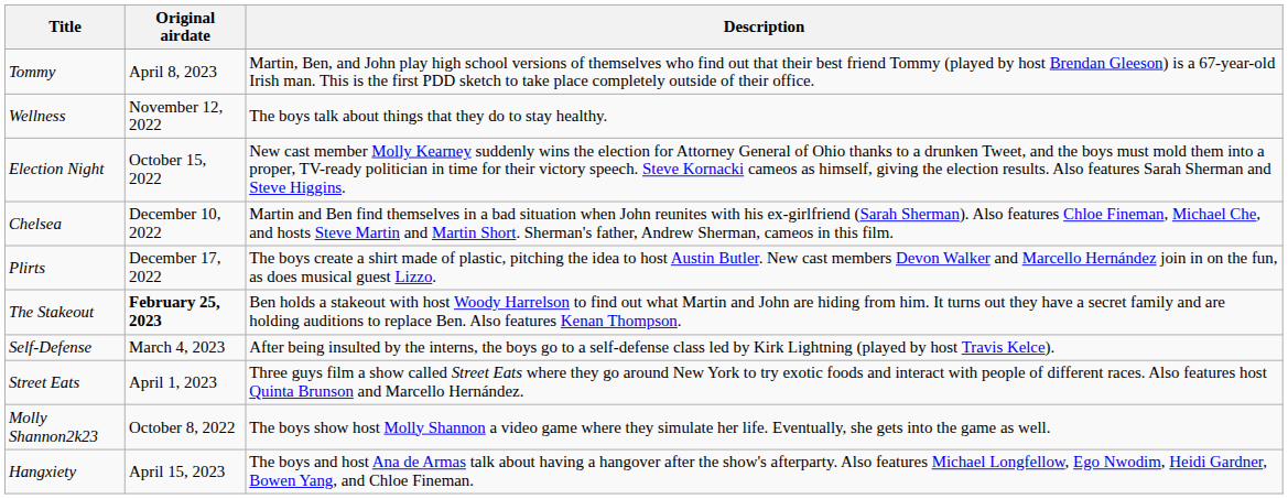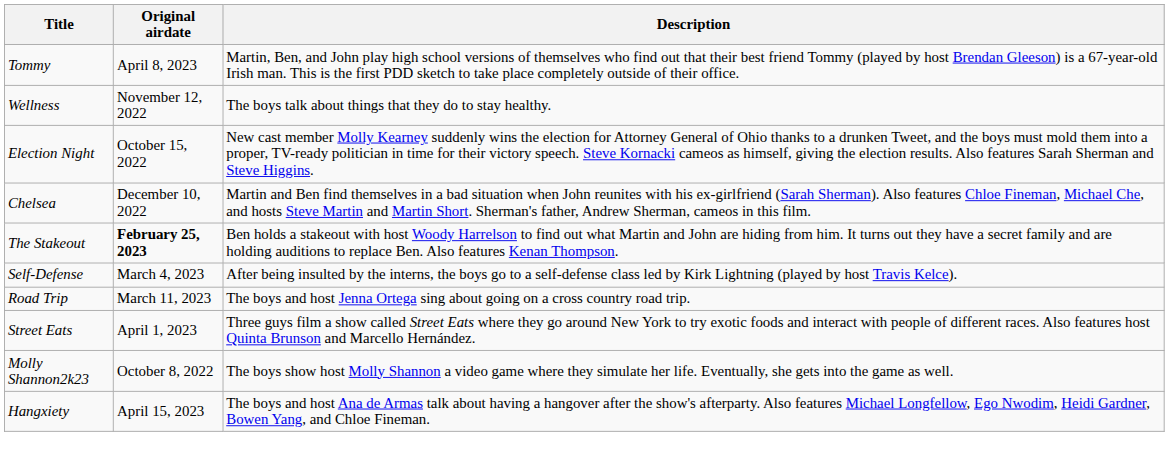- row: Plirts | December 17, 2022 | The boys create a shirt made of plastic, pitching the idea to host Austin Butler. New cast members Devon Walker and Marcello Hernández join in on the fun, as does musical guest Lizzo.
+ row: Road Trip | March 11, 2023 | The boys and host Jenna Ortega sing about going on a cross country road trip.
